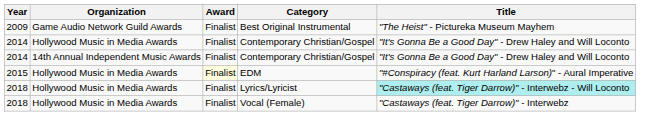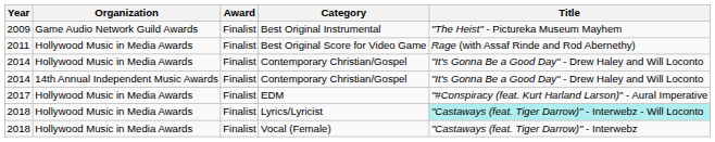+ row: 2011 | Hollywood Music in Media Awards | Finalist | Best Original Score for Video Game | Rage (with Assaf Rinde and Rod Abernethy)
EDM | Year: 2015 -> 2017
EDM | Award: lightyellow background -> no background
